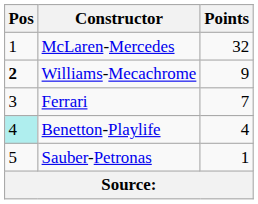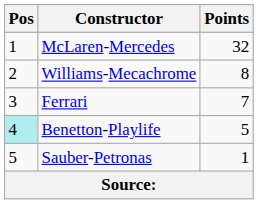Williams-Mecachrome | Pos: bold -> normal
Williams-Mecachrome | Points: 9 -> 8
Benetton-Playlife | Points: 4 -> 5
